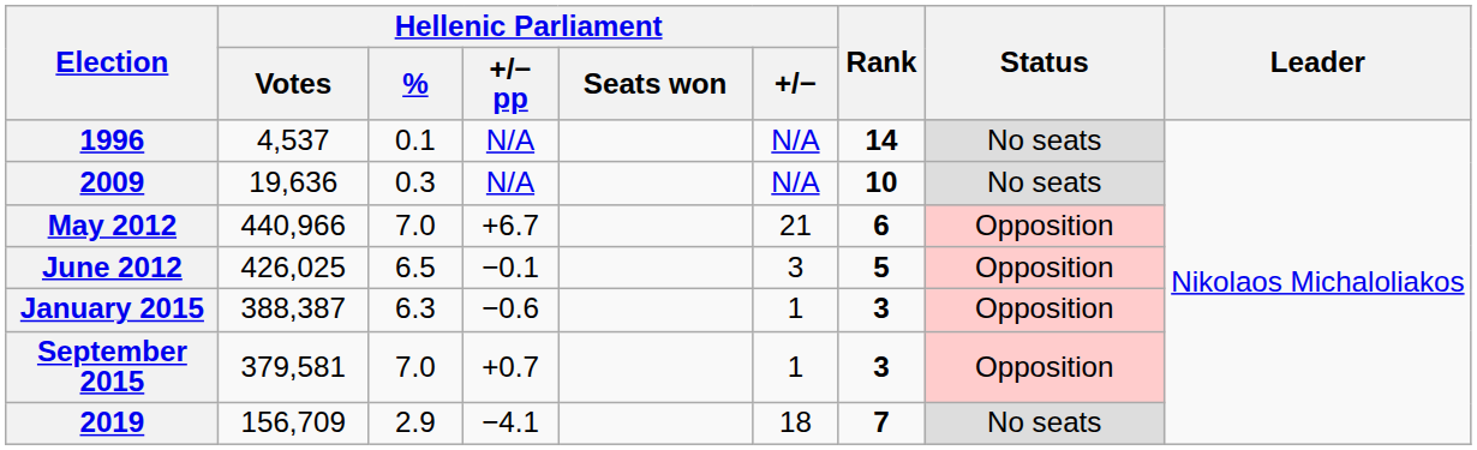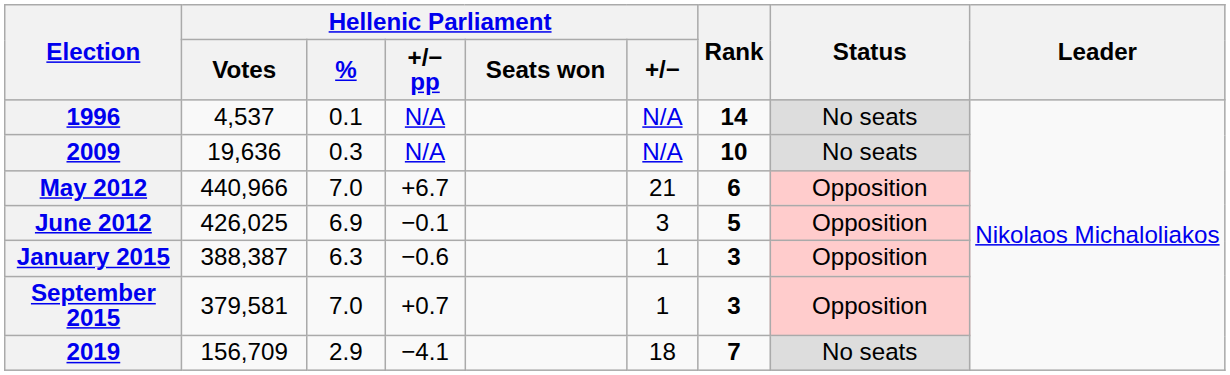June 2012 | Hellenic Parliament / %: 6.5 -> 6.9
